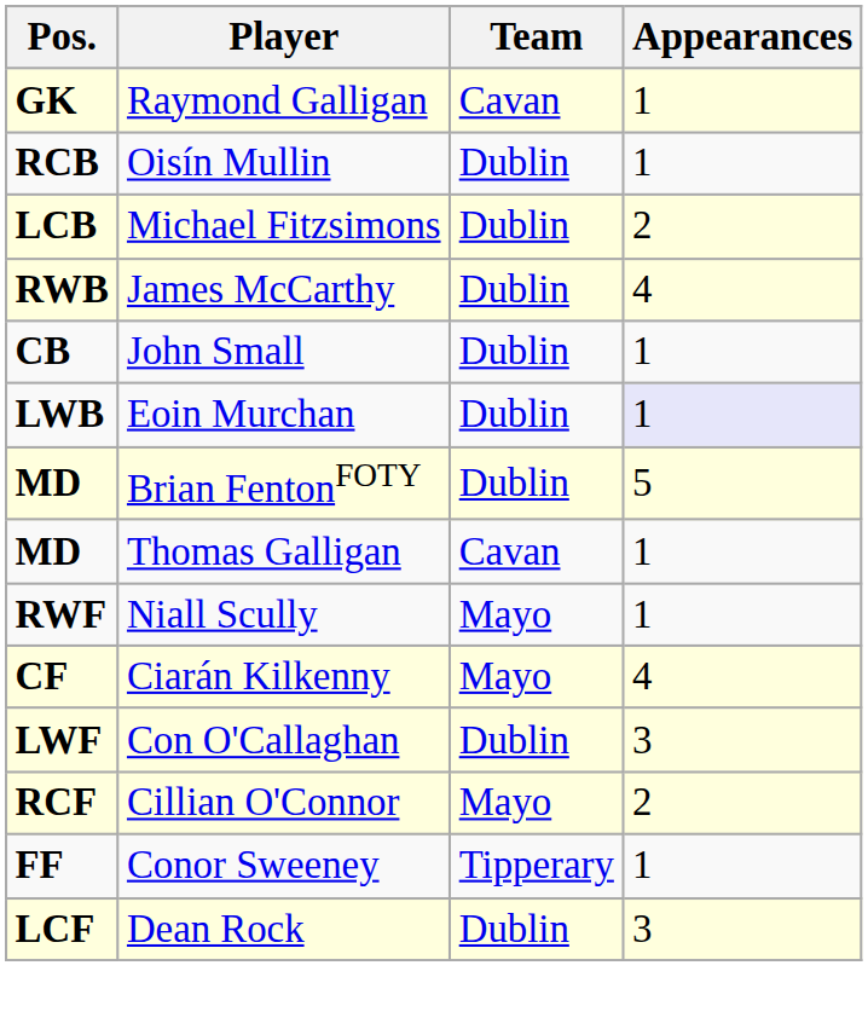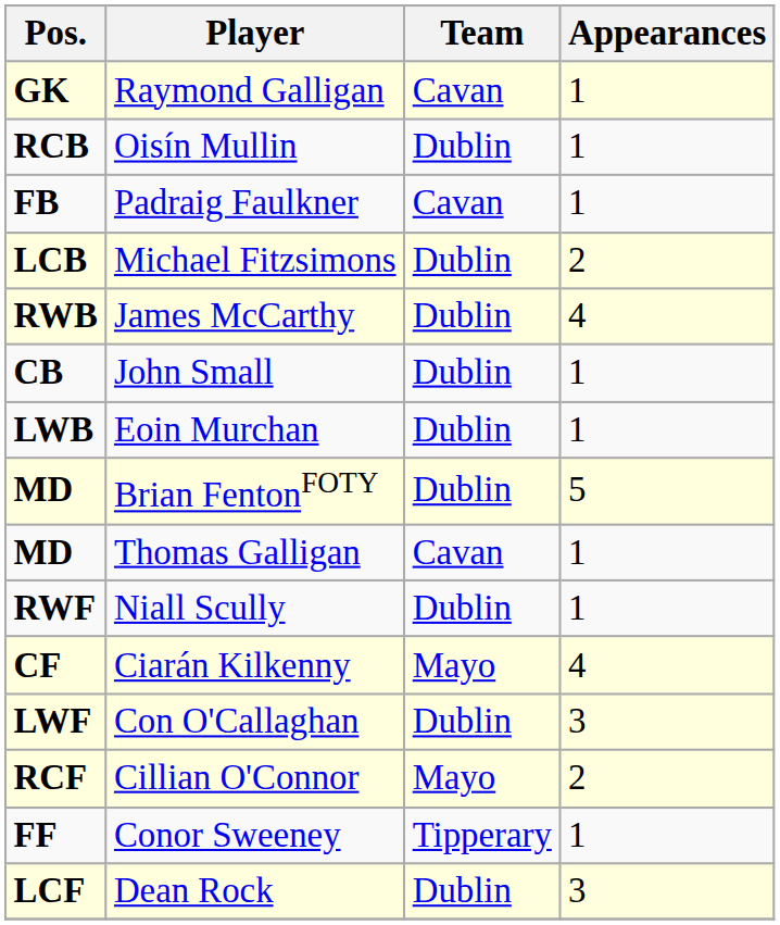+ row: FB | Padraig Faulkner | Cavan | 1
Eoin Murchan | Appearances: lavender background -> no background
Niall Scully | Team: Mayo -> Dublin
